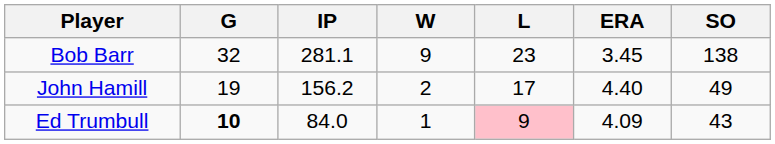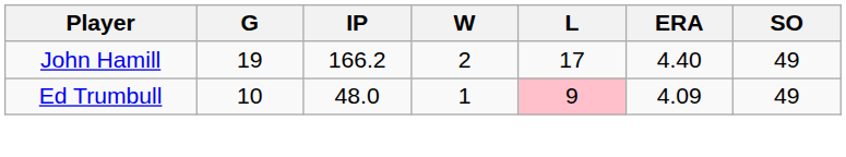- row: Bob Barr | 32 | 281.1 | 9 | 23 | 3.45 | 138
John Hamill | IP: 156.2 -> 166.2
Ed Trumbull | G: bold -> normal
Ed Trumbull | IP: 84.0 -> 48.0
Ed Trumbull | SO: 43 -> 49
